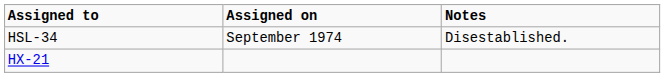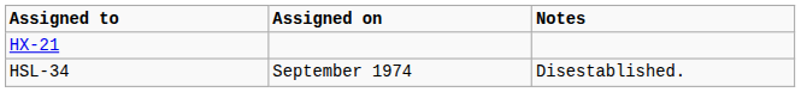rows swapped: HSL-34 <-> HX-21
